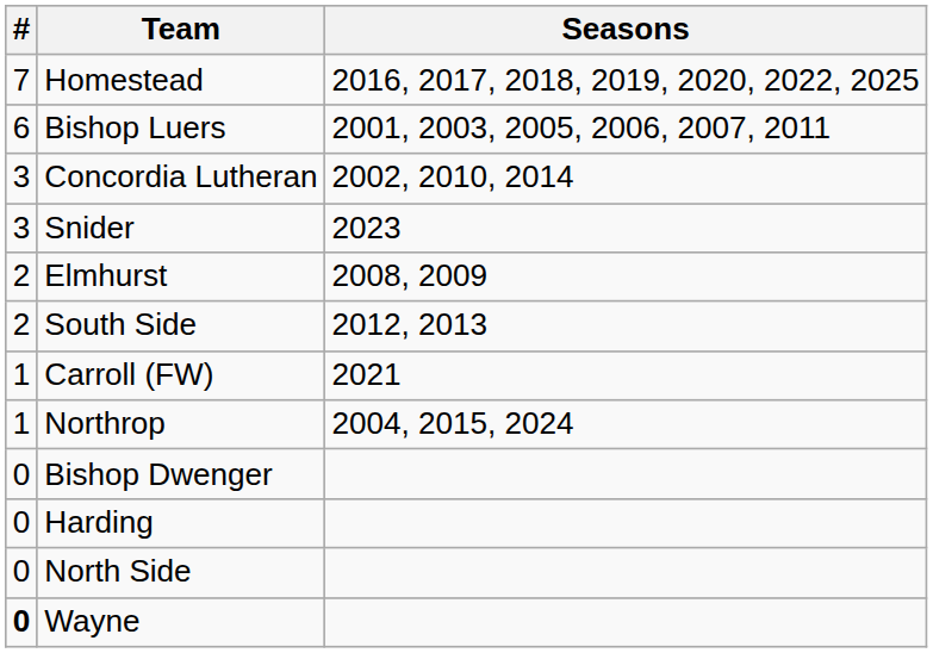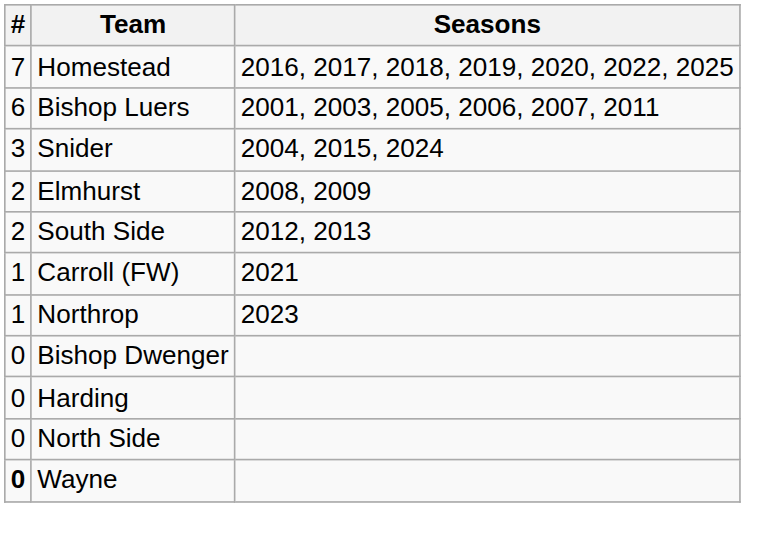- row: 3 | Concordia Lutheran | 2002, 2010, 2014
Snider | Seasons: 2023 -> 2004, 2015, 2024
Northrop | Seasons: 2004, 2015, 2024 -> 2023
